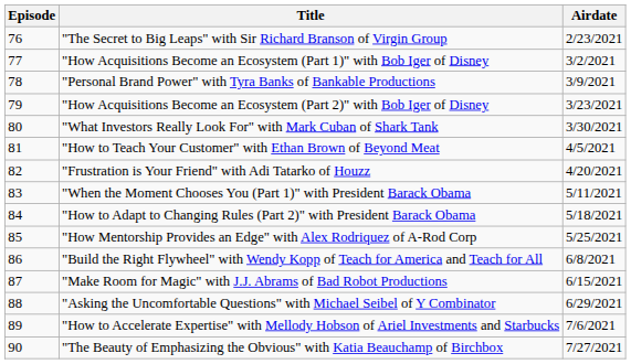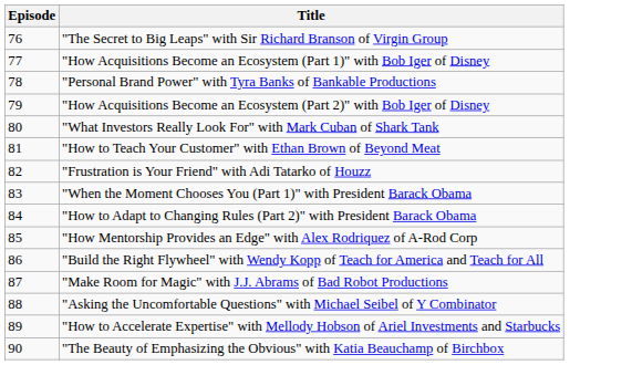- column: Airdate | 2/23/2021 | 3/2/2021 | 3/9/2021 | 3/23/2021 | 3/30/2021 | 4/5/2021 | 4/20/2021 | 5/11/2021 | 5/18/2021 | 5/25/2021 | 6/8/2021 | 6/15/2021 | 6/29/2021 | 7/6/2021 | 7/27/2021
